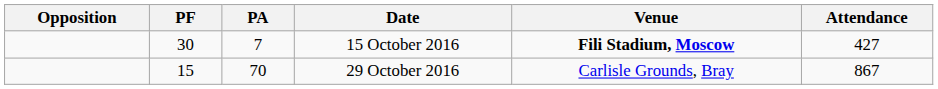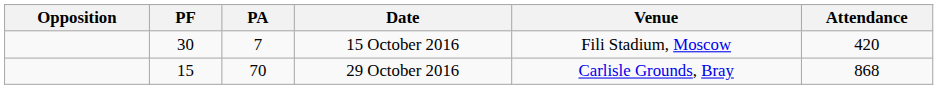15 October 2016 | Venue: bold -> normal
15 October 2016 | Attendance: 427 -> 420
29 October 2016 | Attendance: 867 -> 868
